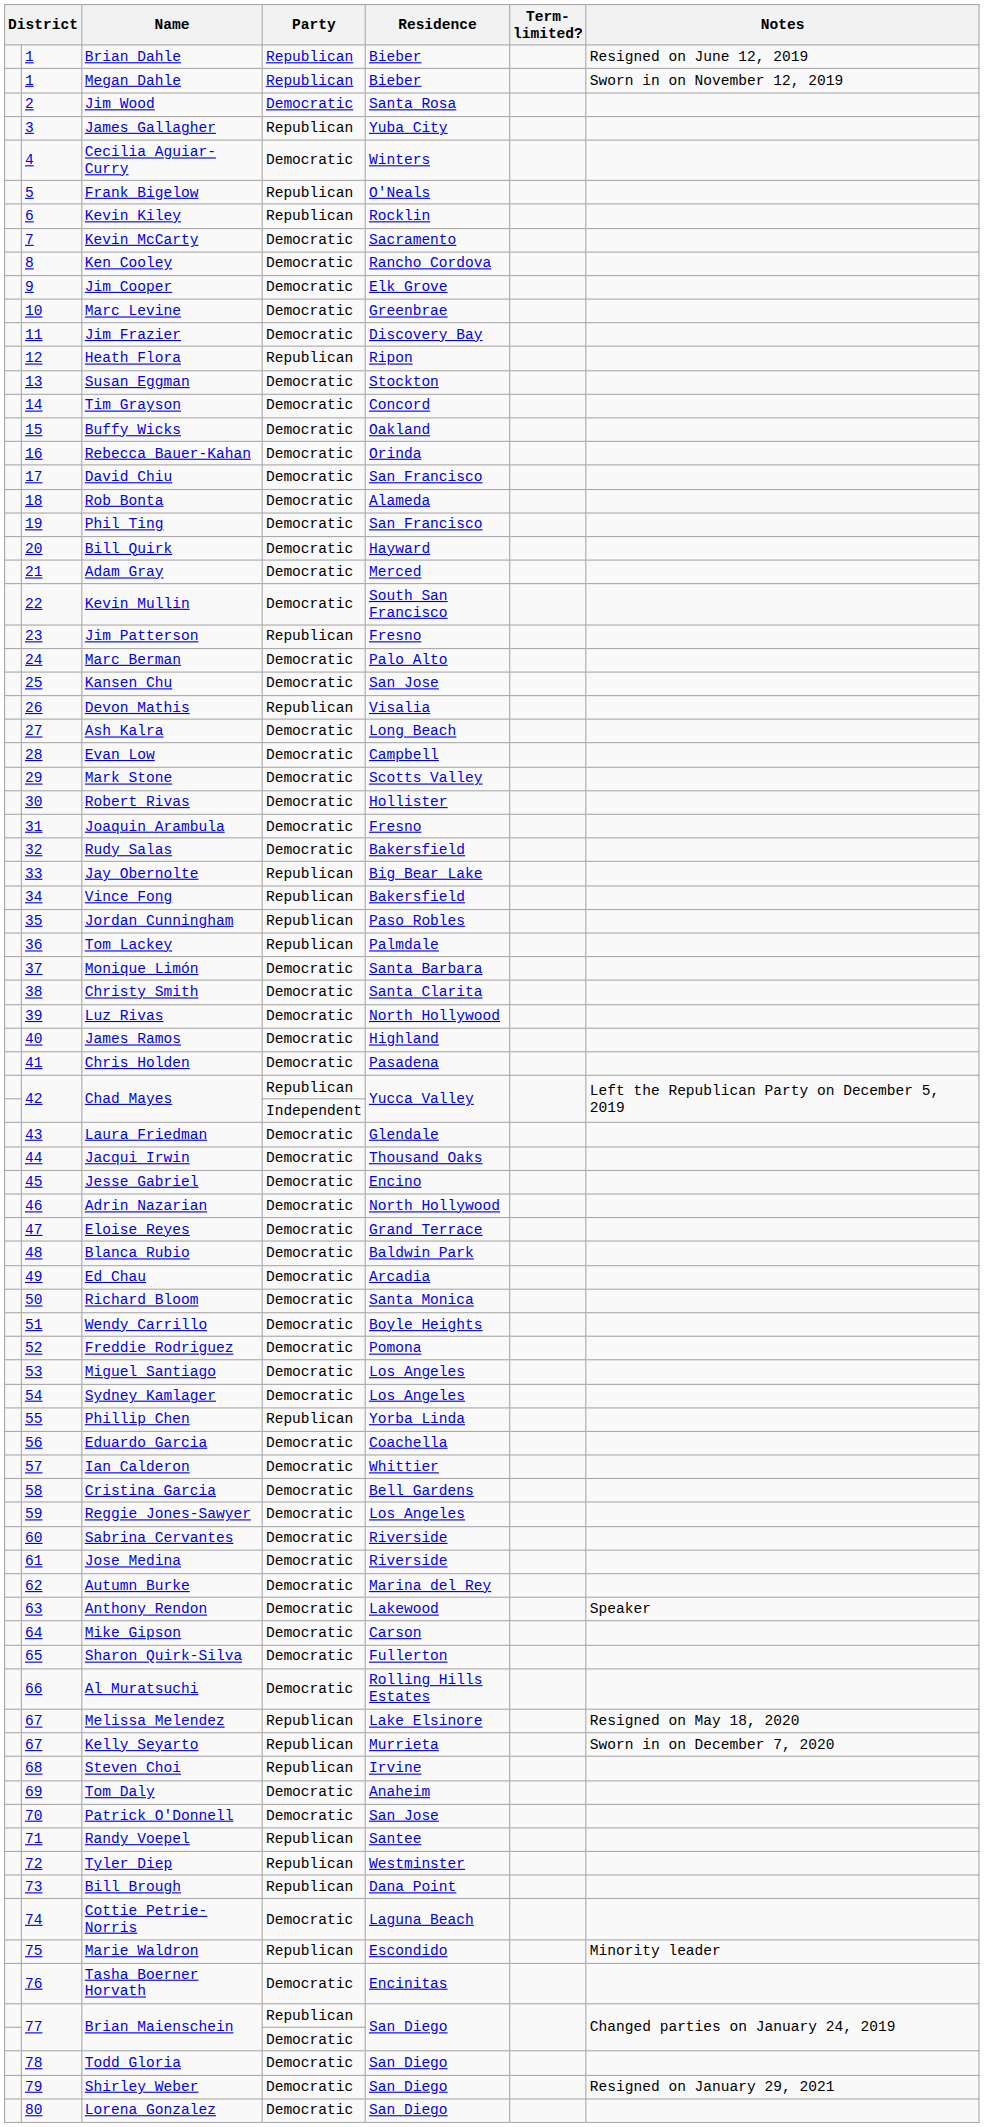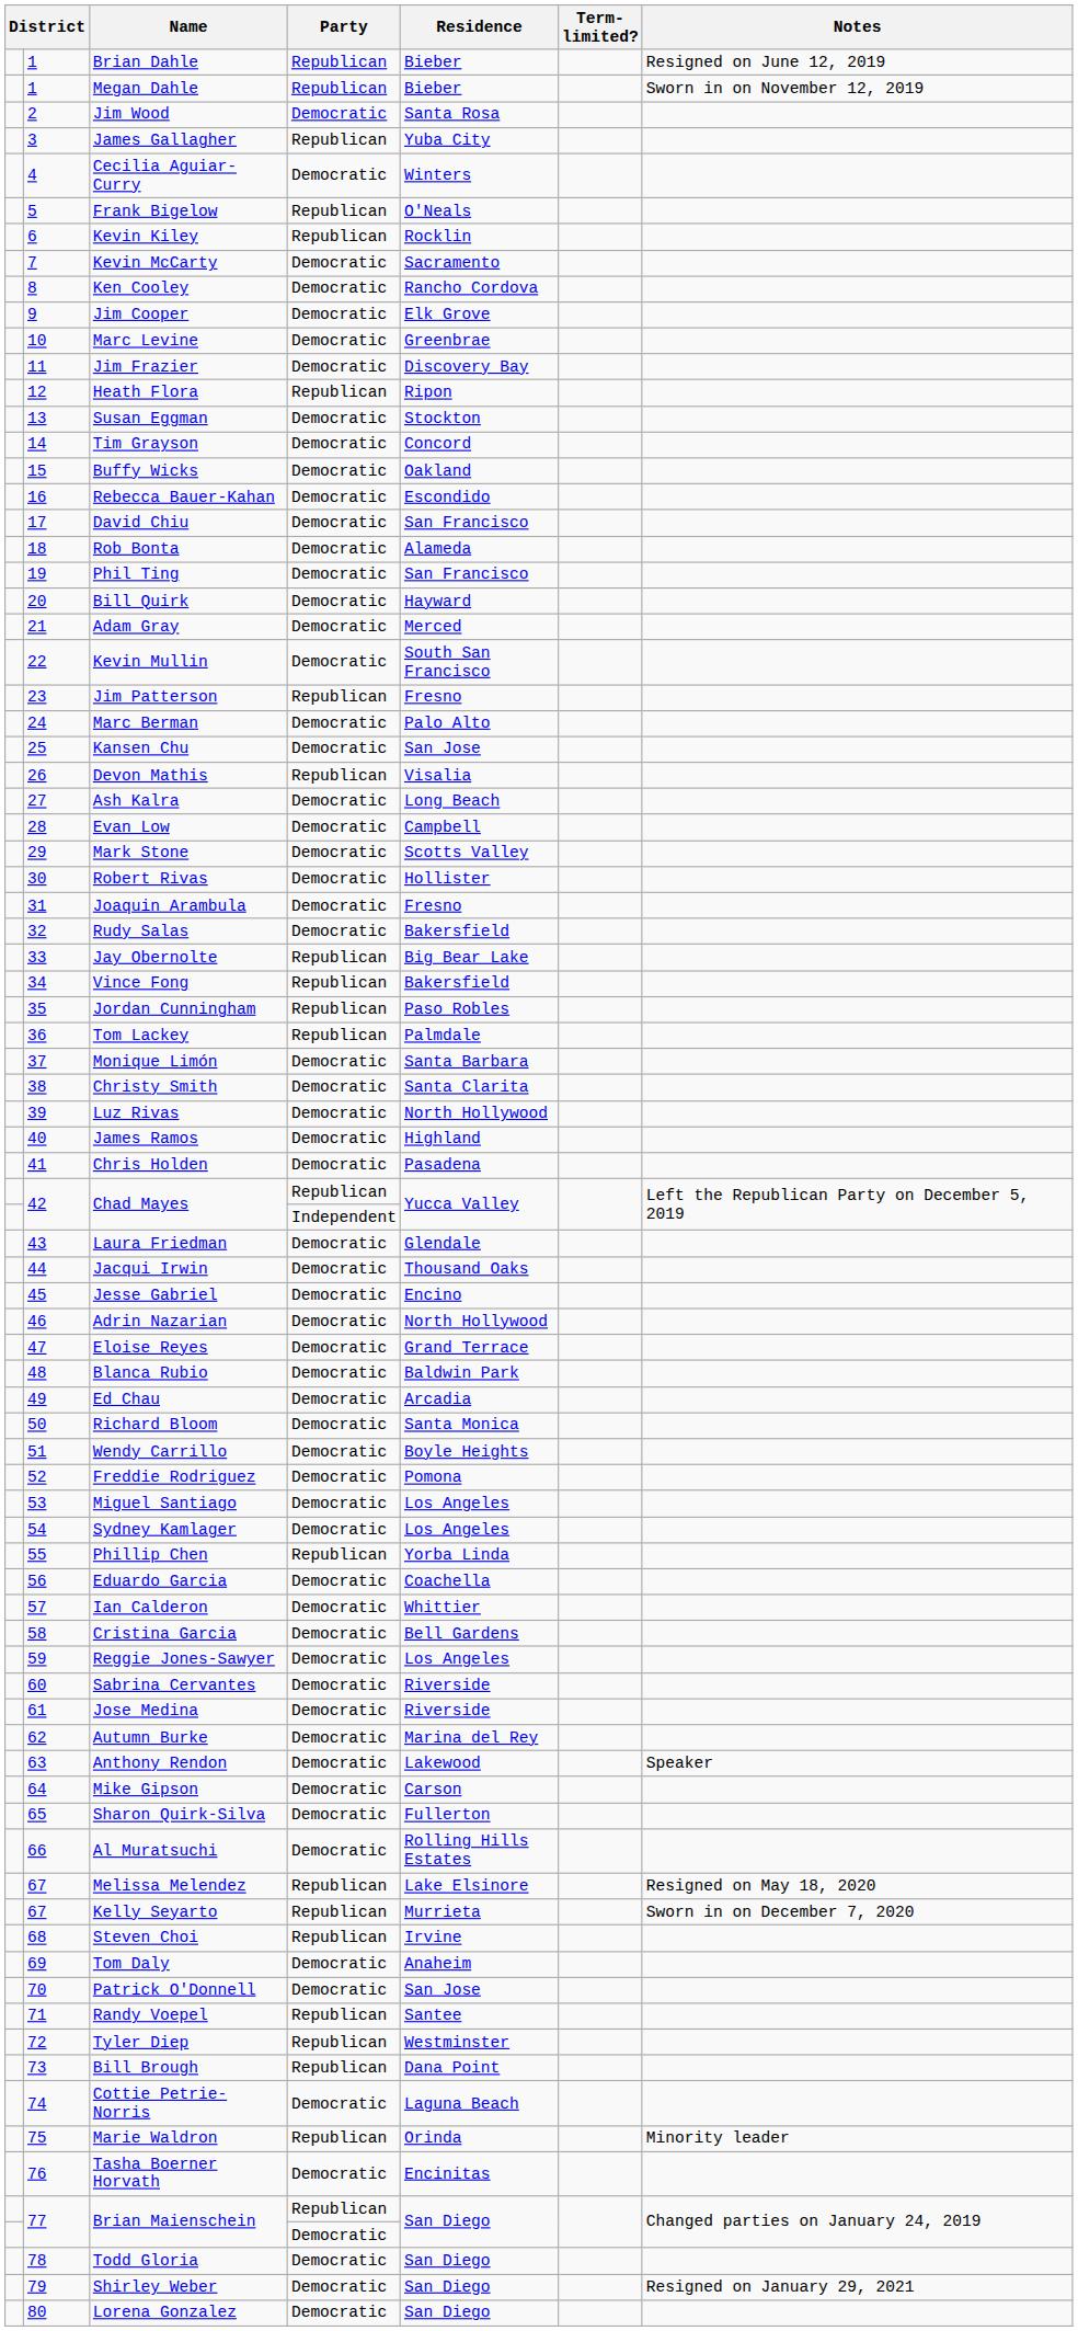Rebecca Bauer-Kahan | Residence: Orinda -> Escondido
Marie Waldron | Residence: Escondido -> Orinda
